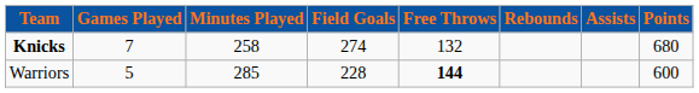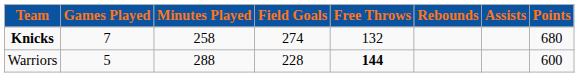Warriors | Minutes Played: 285 -> 288
